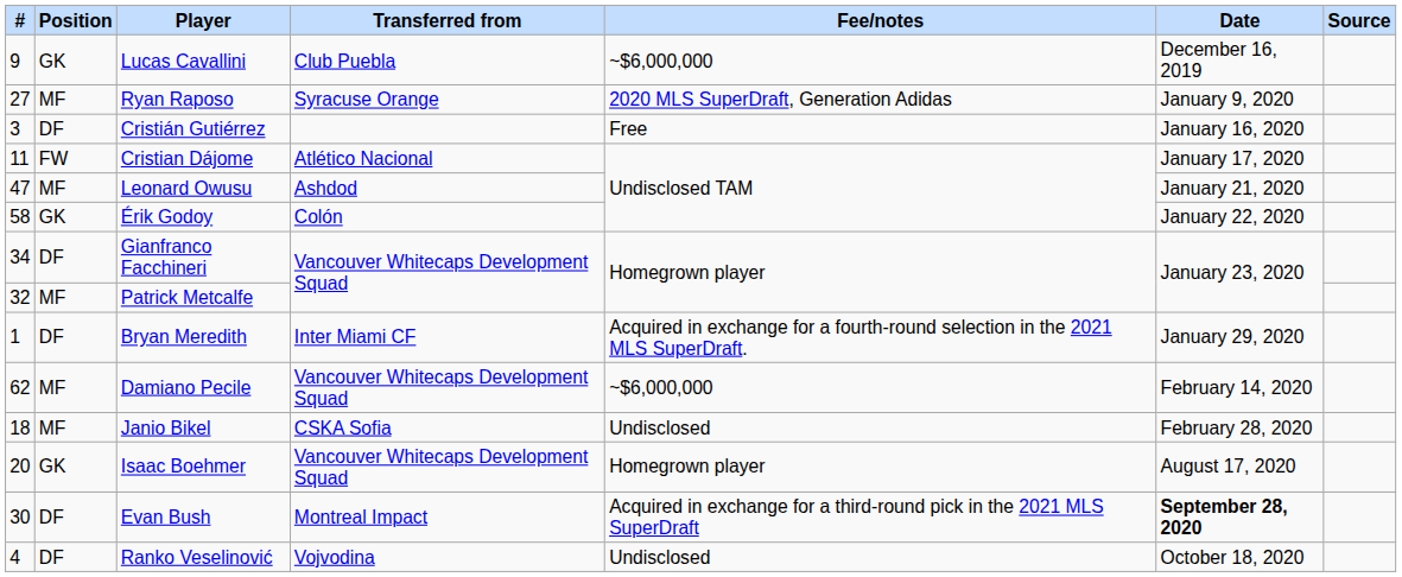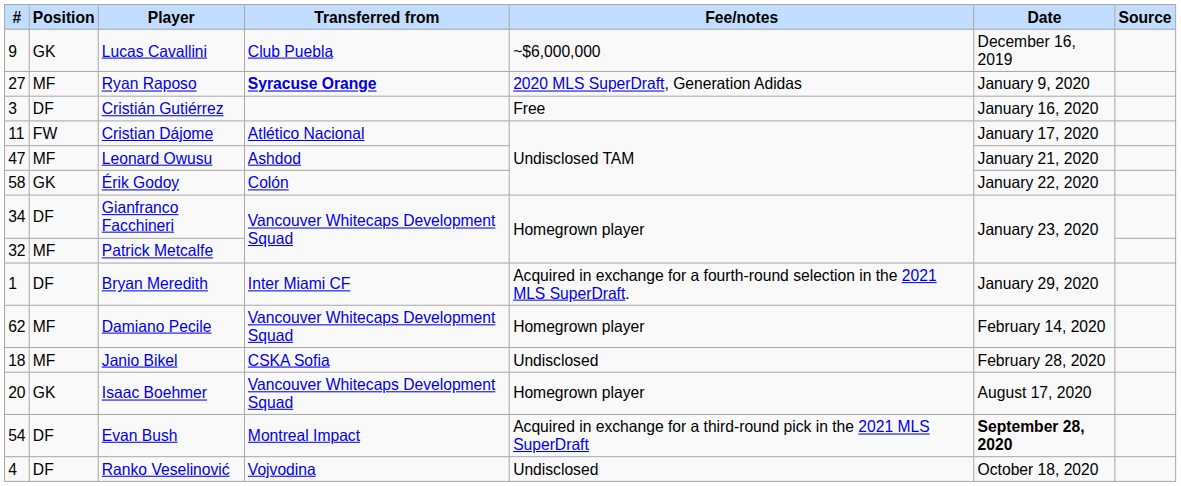Ryan Raposo | Transferred from: normal -> bold
Damiano Pecile | Fee/notes: ~$6,000,000 -> Homegrown player
Evan Bush | #: 30 -> 54
